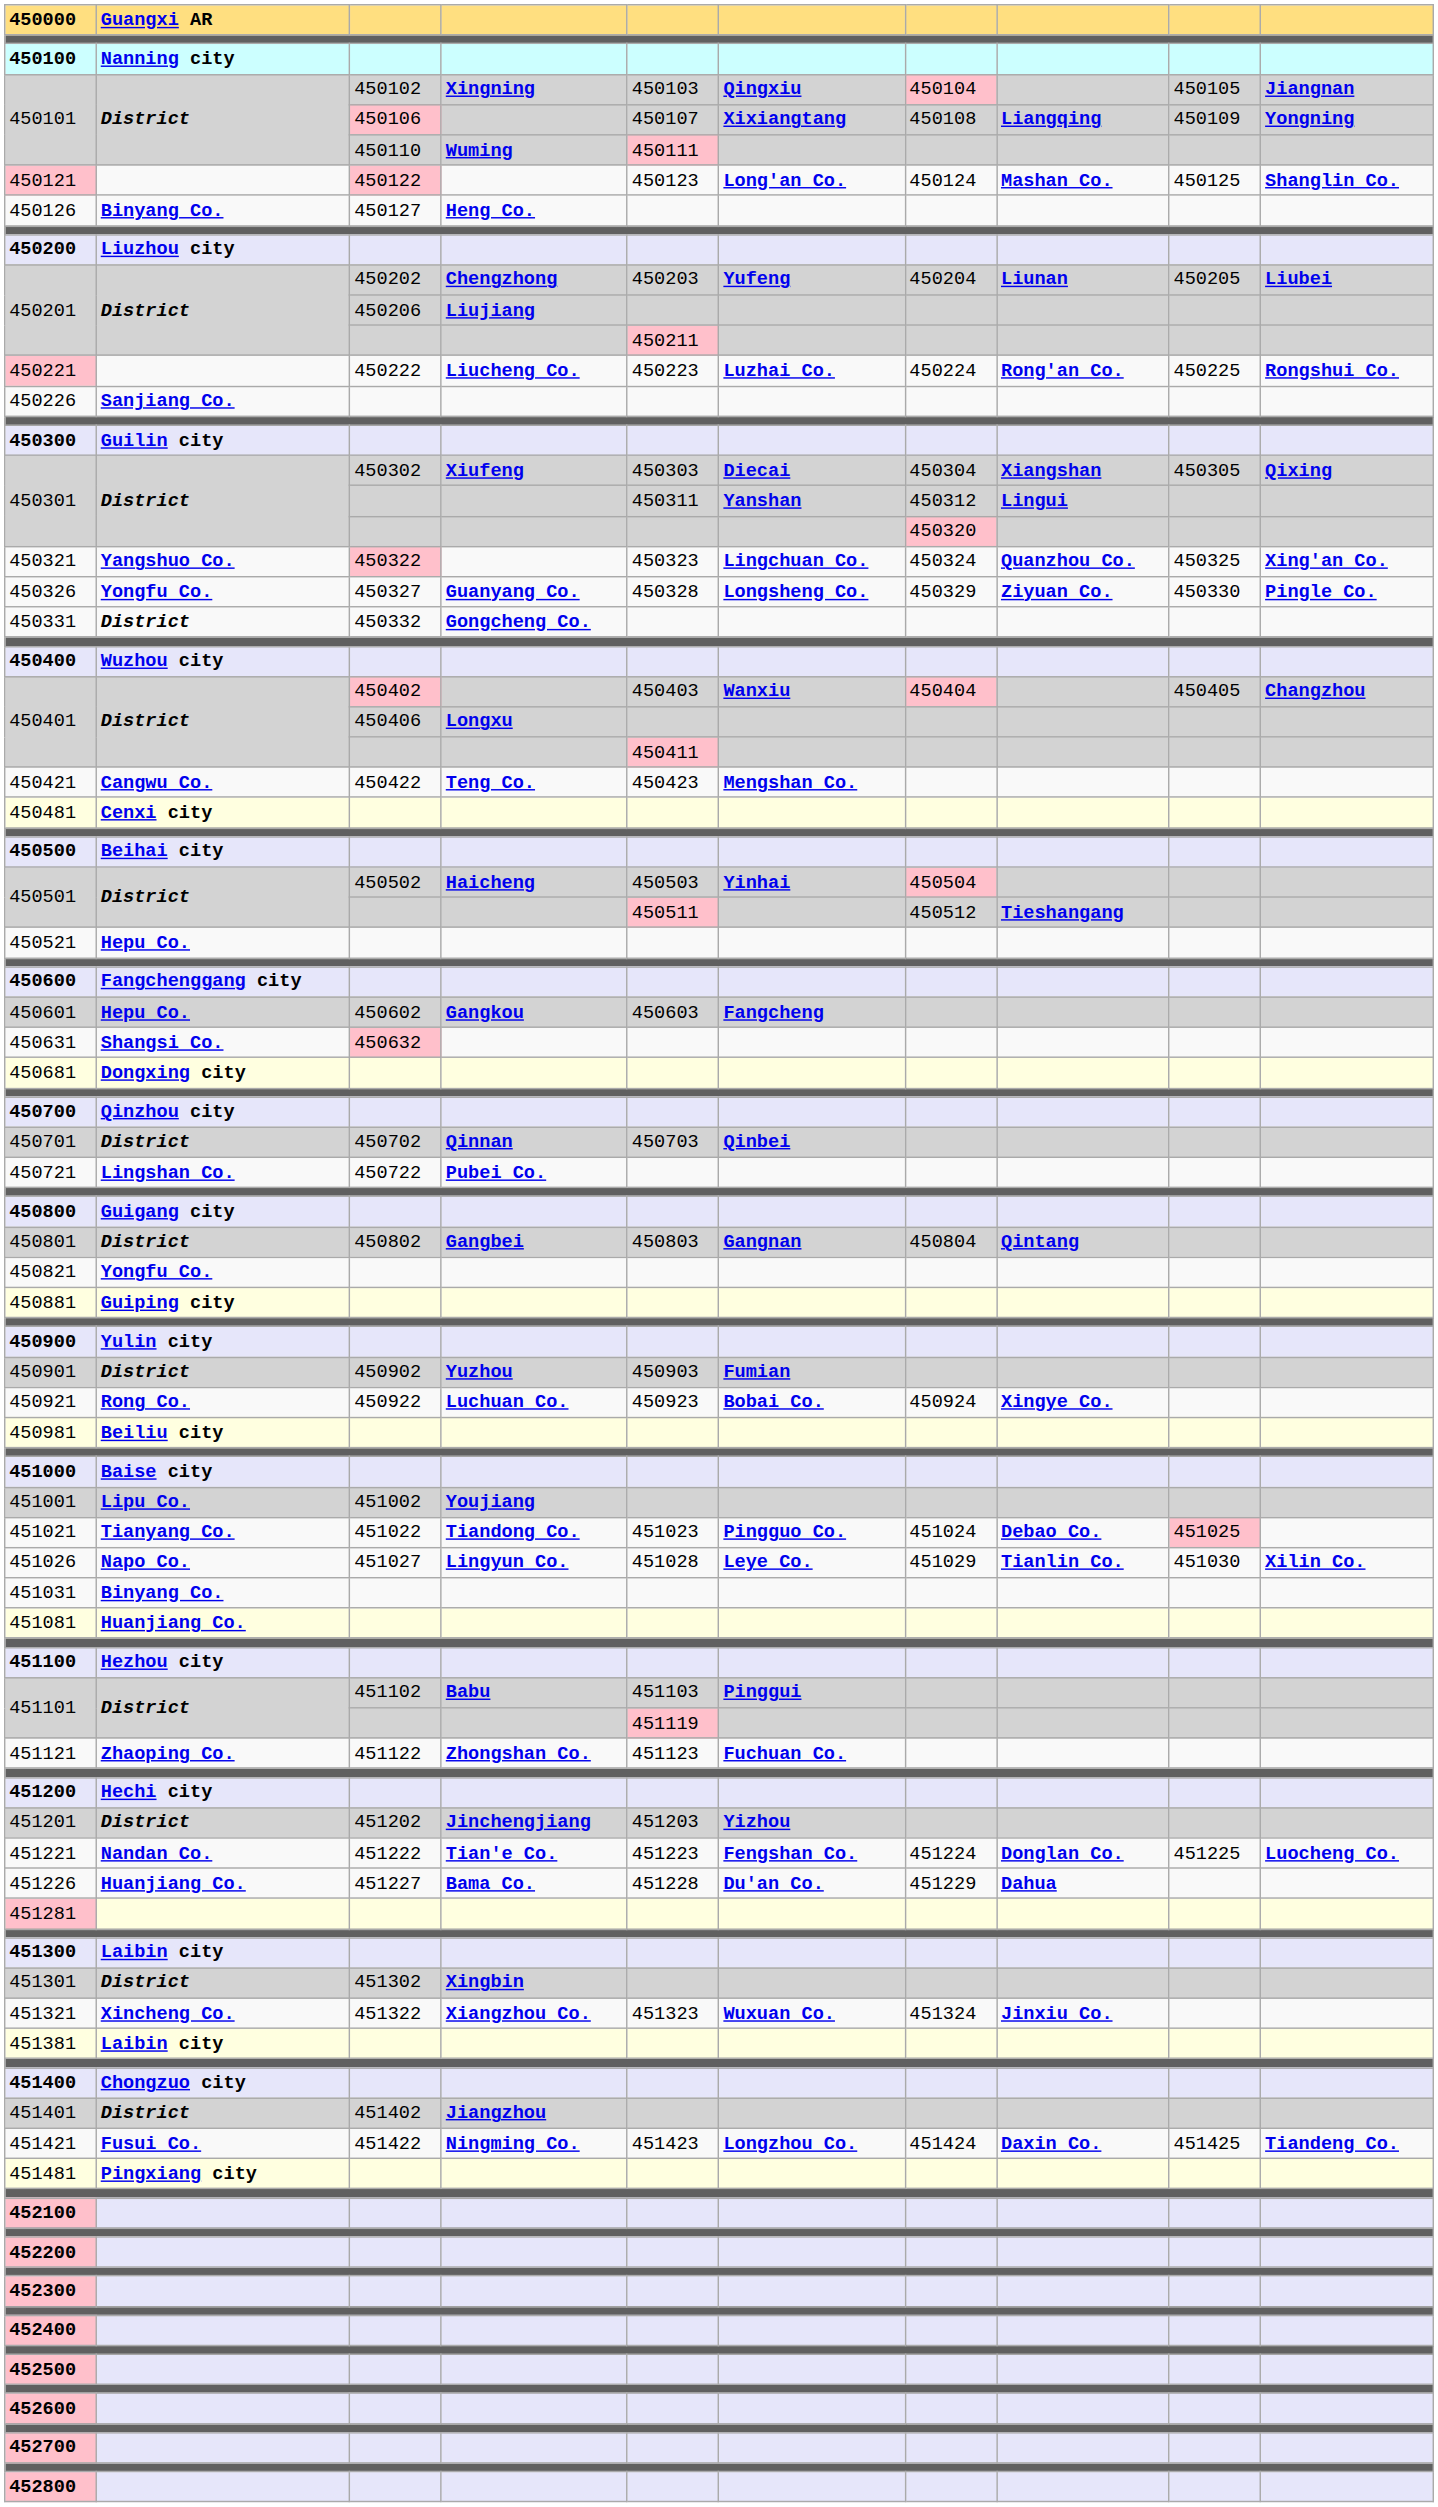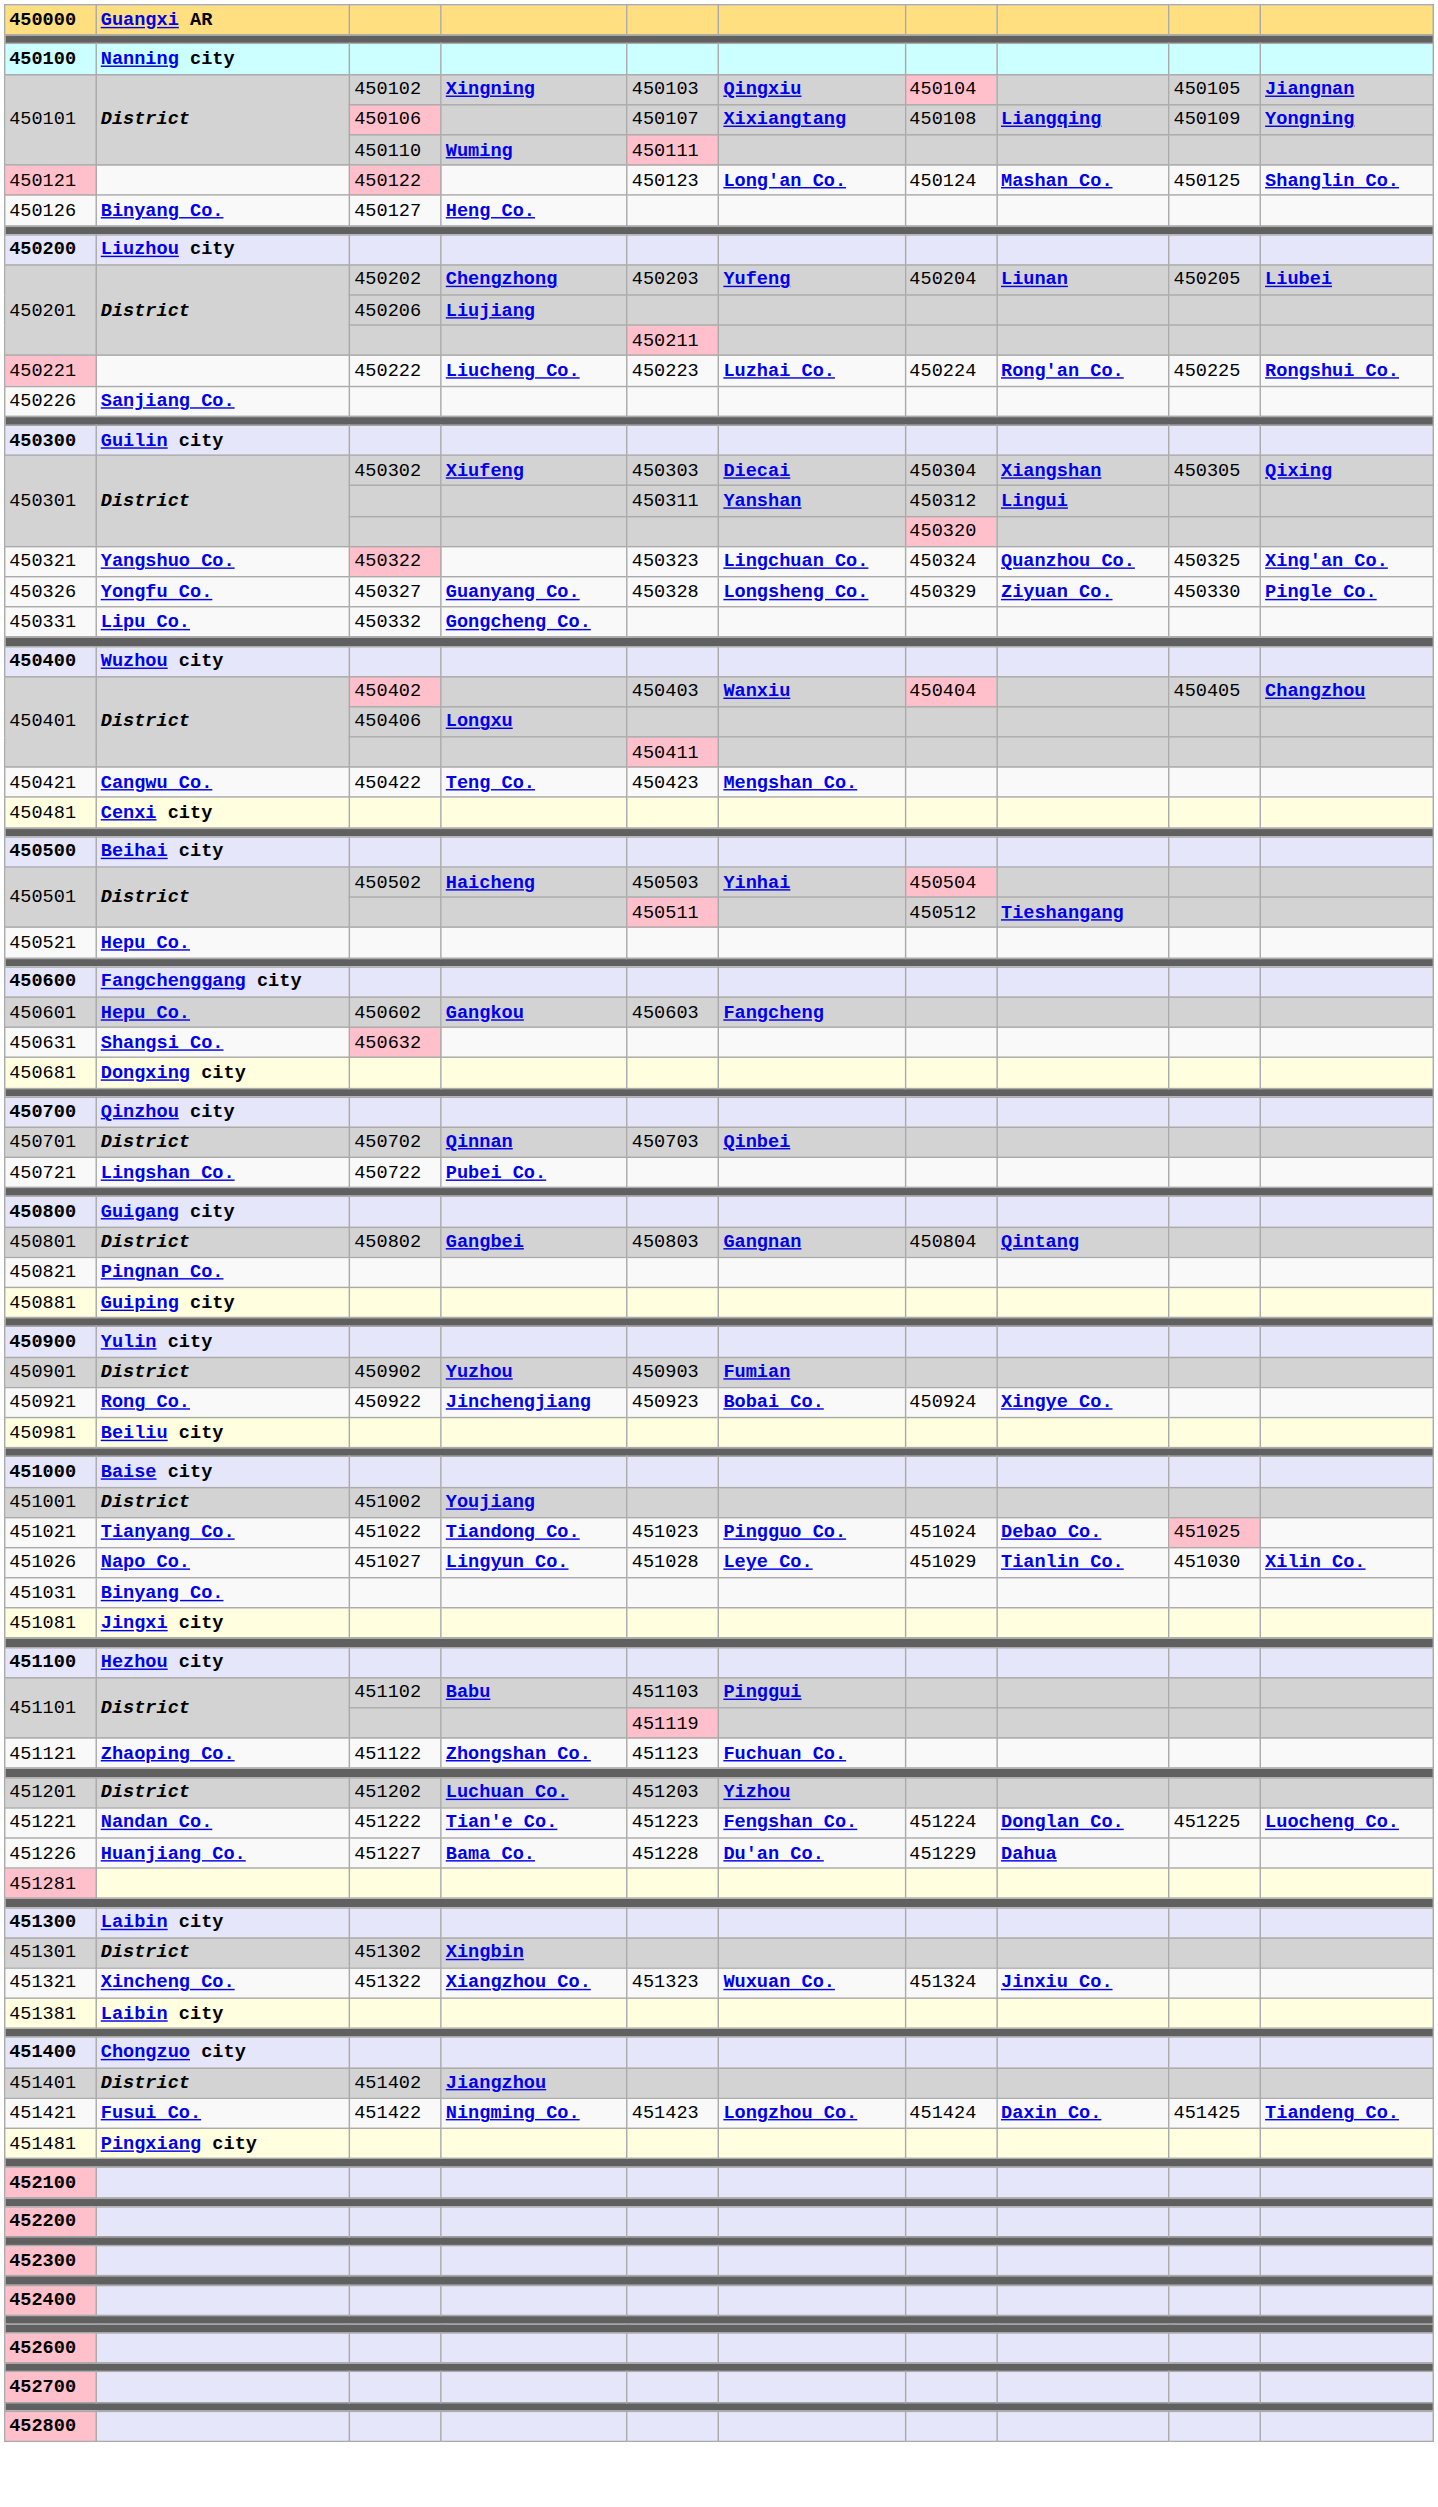450331 | column 2: District -> Lipu Co.
450821 | column 2: Yongfu Co. -> Pingnan Co.
450921 | column 4: Luchuan Co. -> Jinchengjiang
451001 | column 2: Lipu Co. -> District
451081 | column 2: Huanjiang Co. -> Jingxi city
- row: 451200 | Hechi city
451201 | column 4: Jinchengjiang -> Luchuan Co.
- row: 452500
